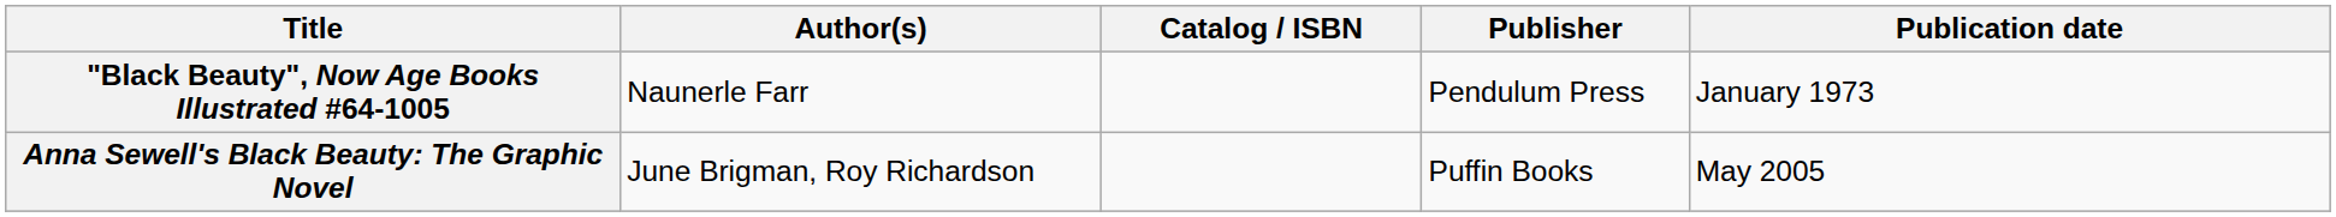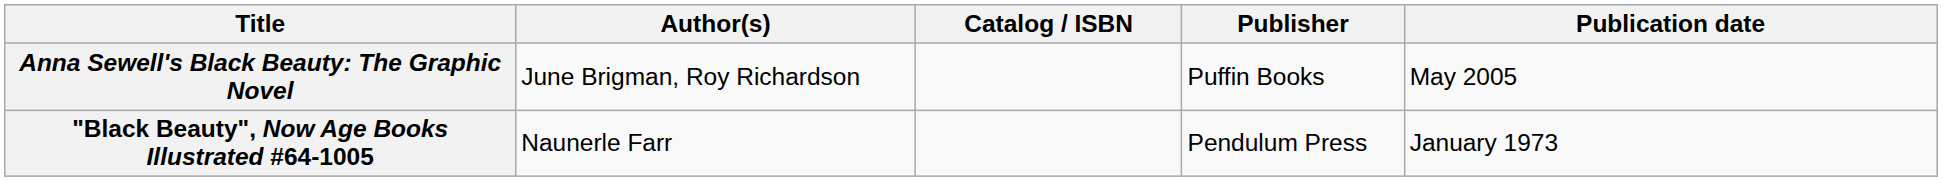rows swapped: "Black Beauty", Now Age Books Illustrated #64-1005 <-> Anna Sewell's Black Beauty: The Graphic Novel
